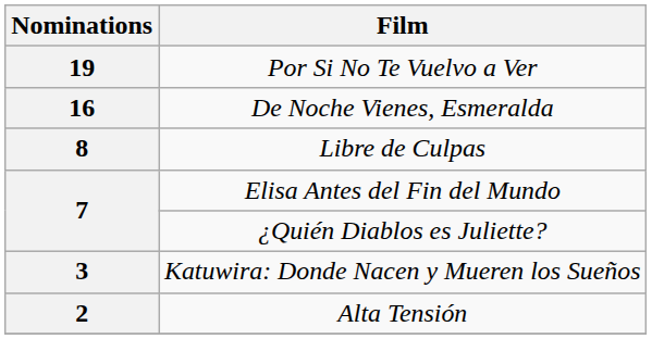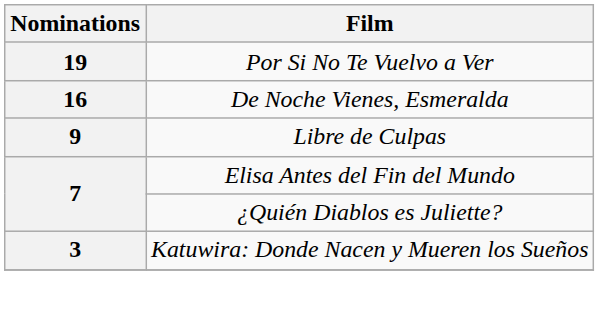Libre de Culpas | Nominations: 8 -> 9
- row: 2 | Alta Tensión
